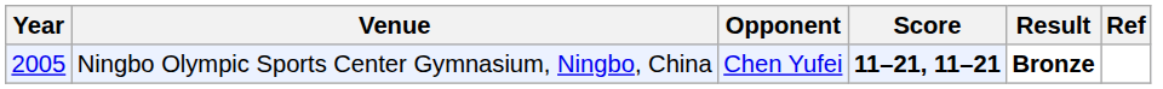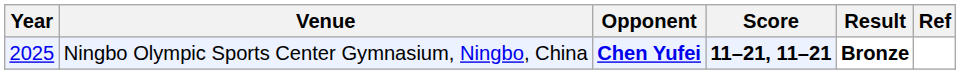Ningbo Olympic Sports Center Gymnasium, Ningbo, China | Year: 2005 -> 2025
Ningbo Olympic Sports Center Gymnasium, Ningbo, China | Opponent: normal -> bold
